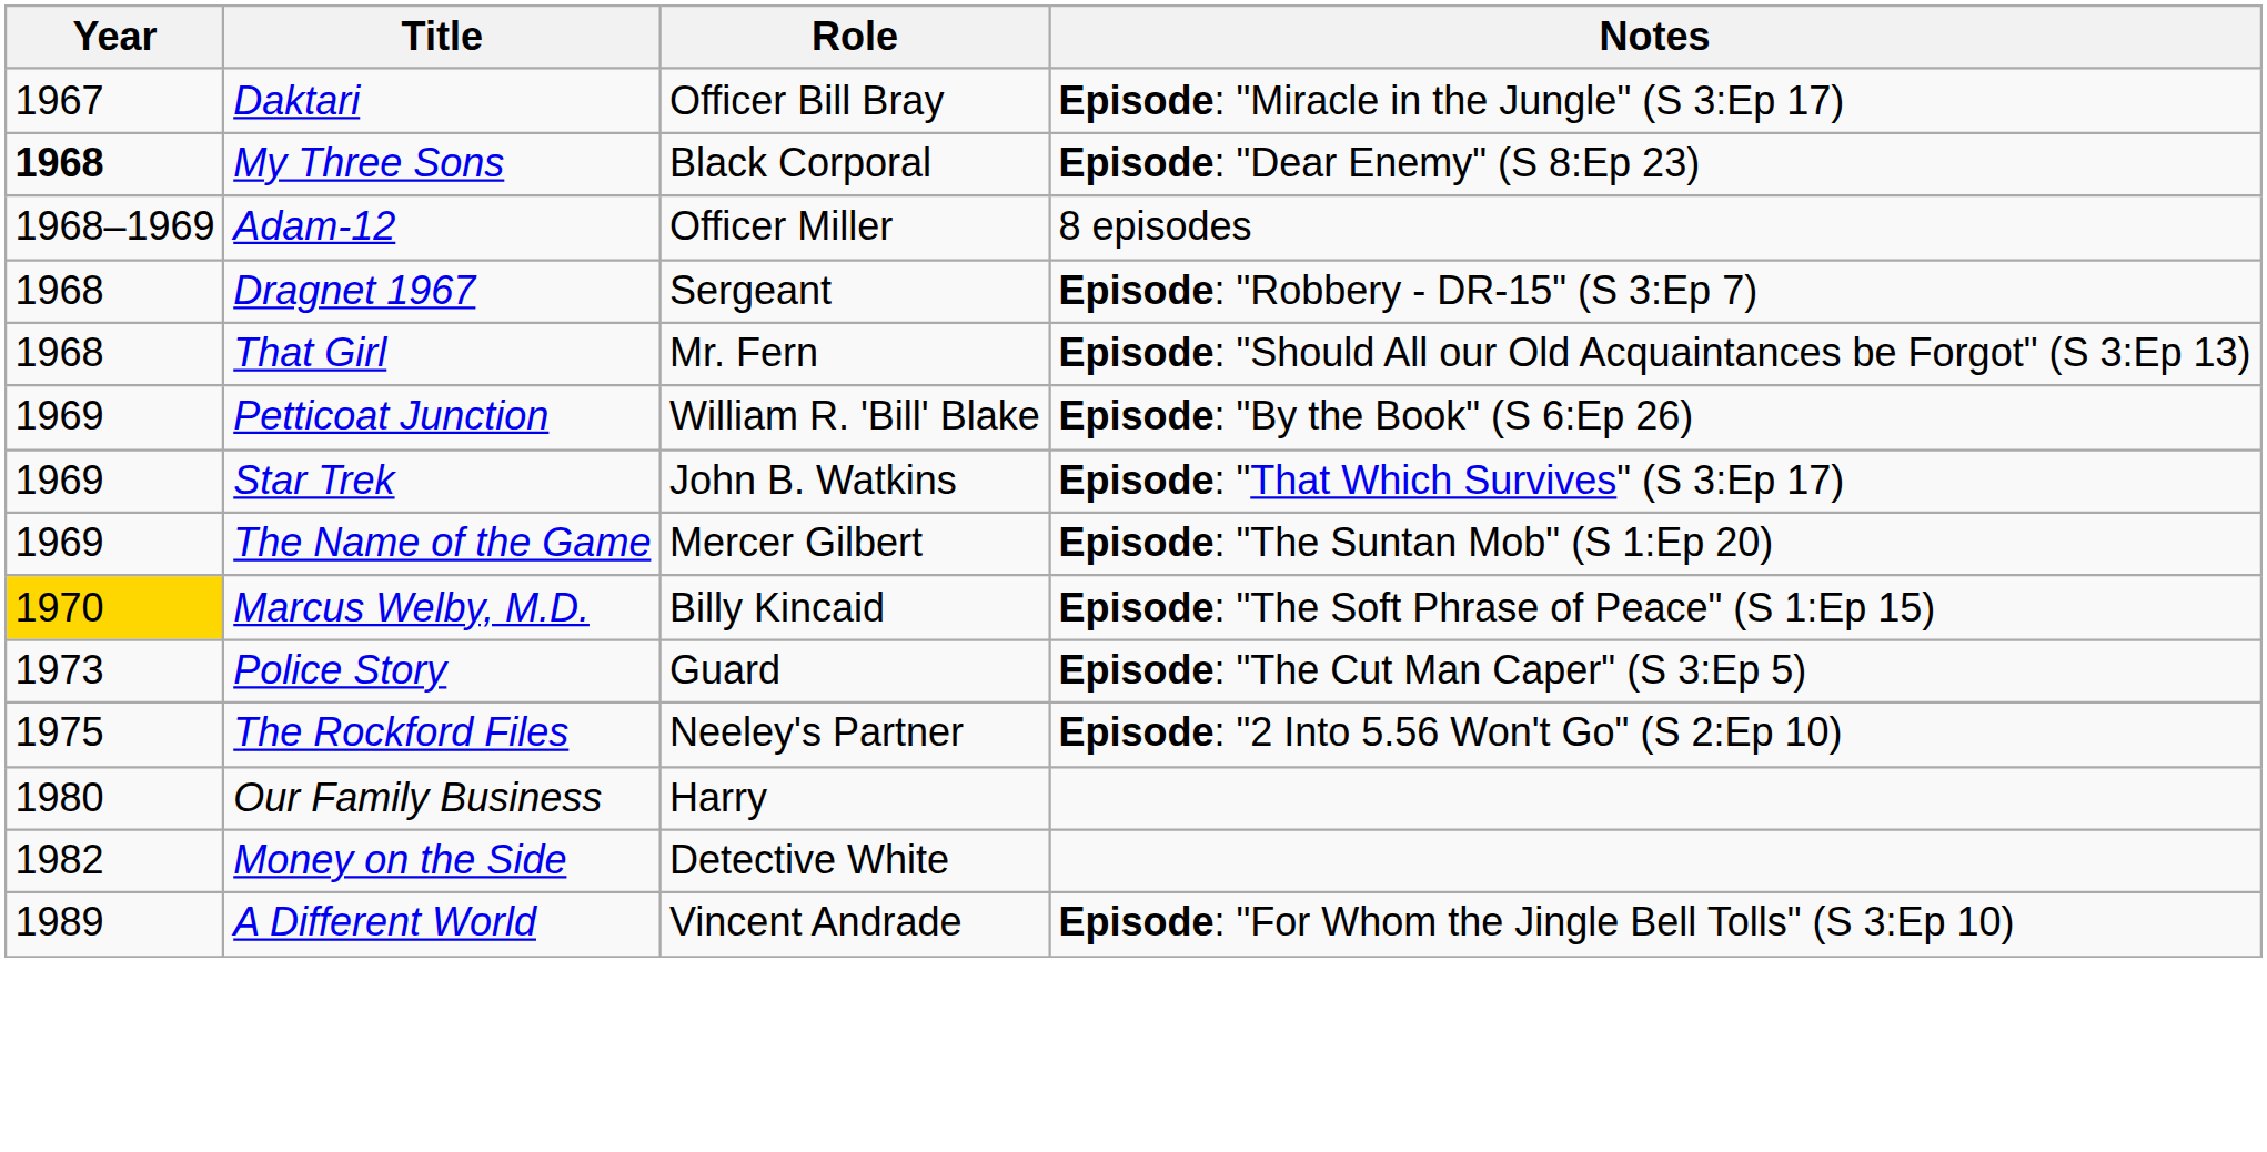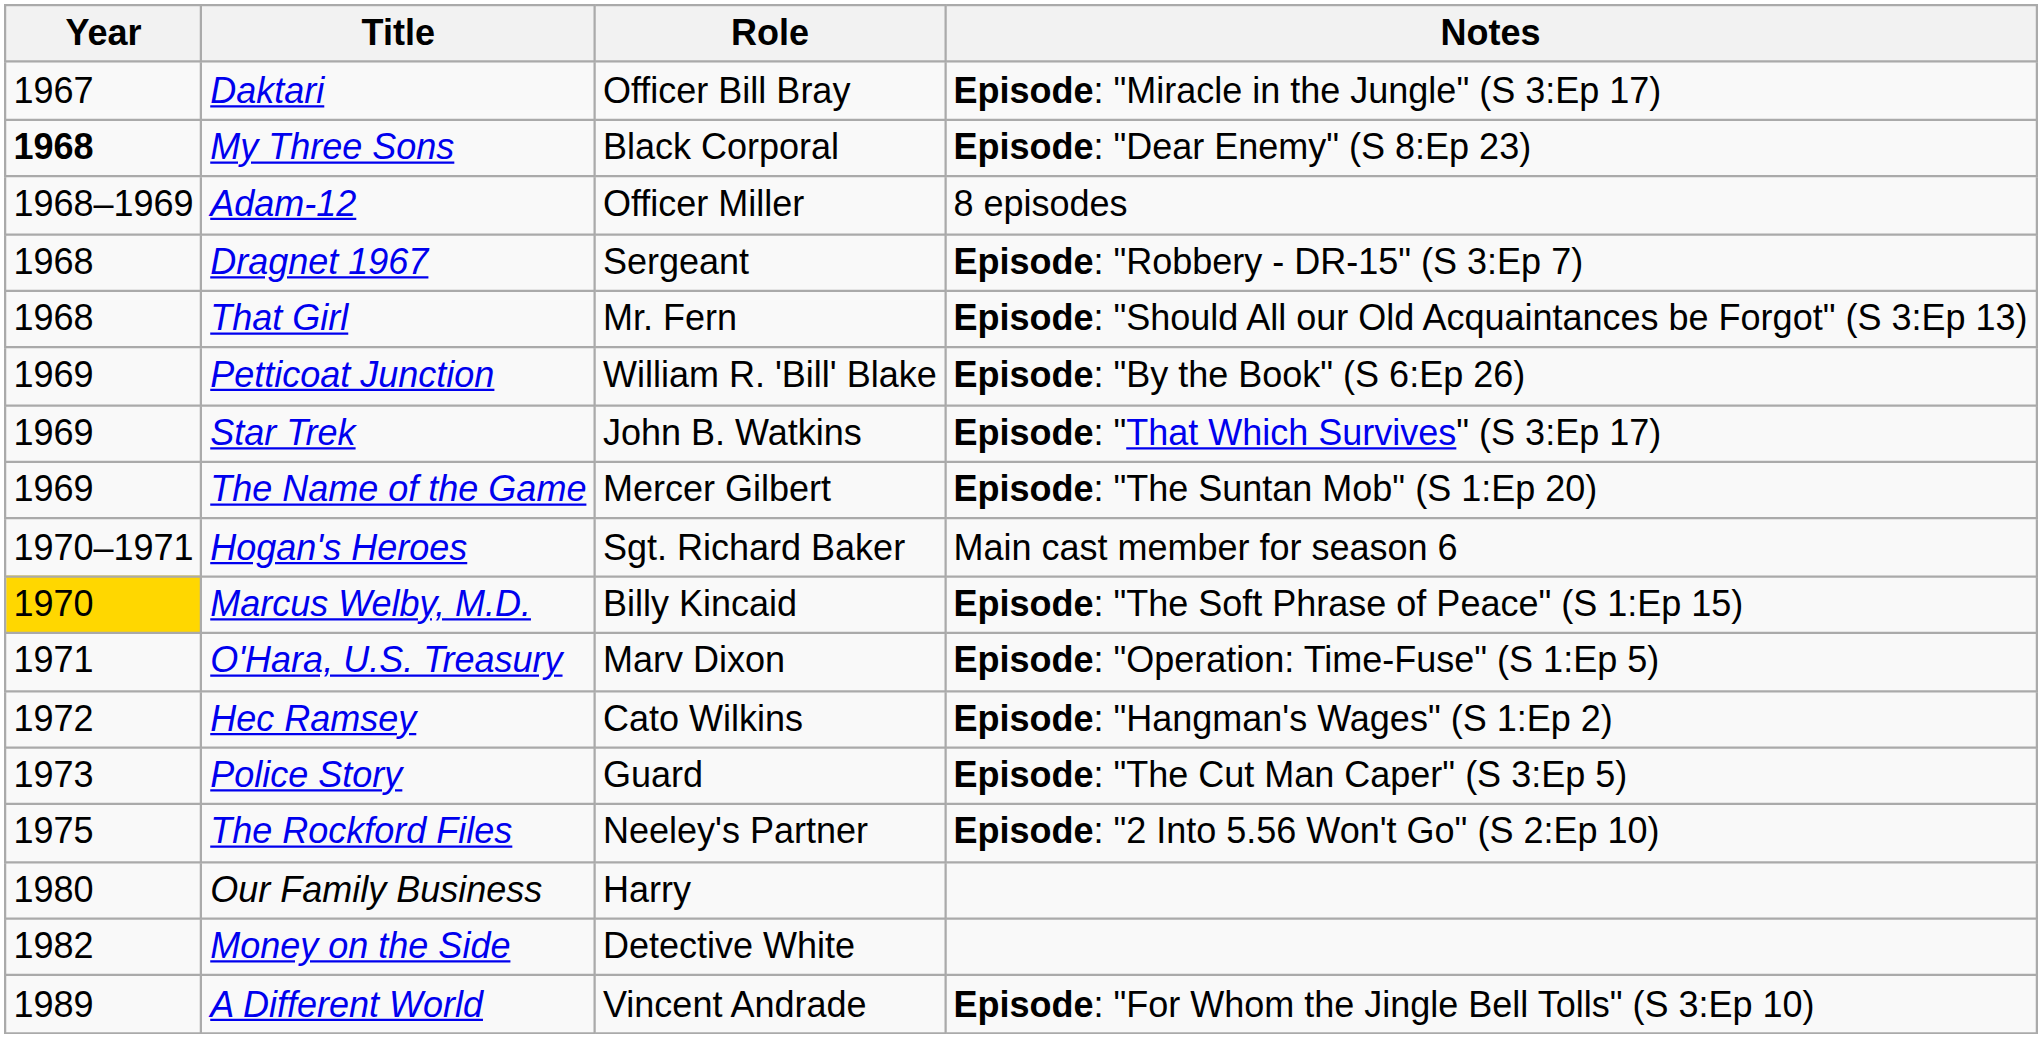+ row: 1970–1971 | Hogan's Heroes | Sgt. Richard Baker | Main cast member for season 6
+ row: 1971 | O'Hara, U.S. Treasury | Marv Dixon | Episode: "Operation: Time-Fuse" (S 1:Ep 5)
+ row: 1972 | Hec Ramsey | Cato Wilkins | Episode: "Hangman's Wages" (S 1:Ep 2)
